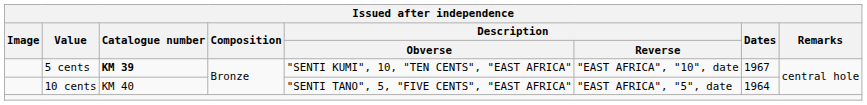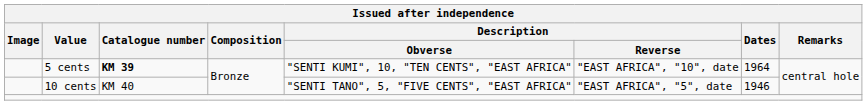5 cents | Dates: 1967 -> 1964
10 cents | Dates: 1964 -> 1946
